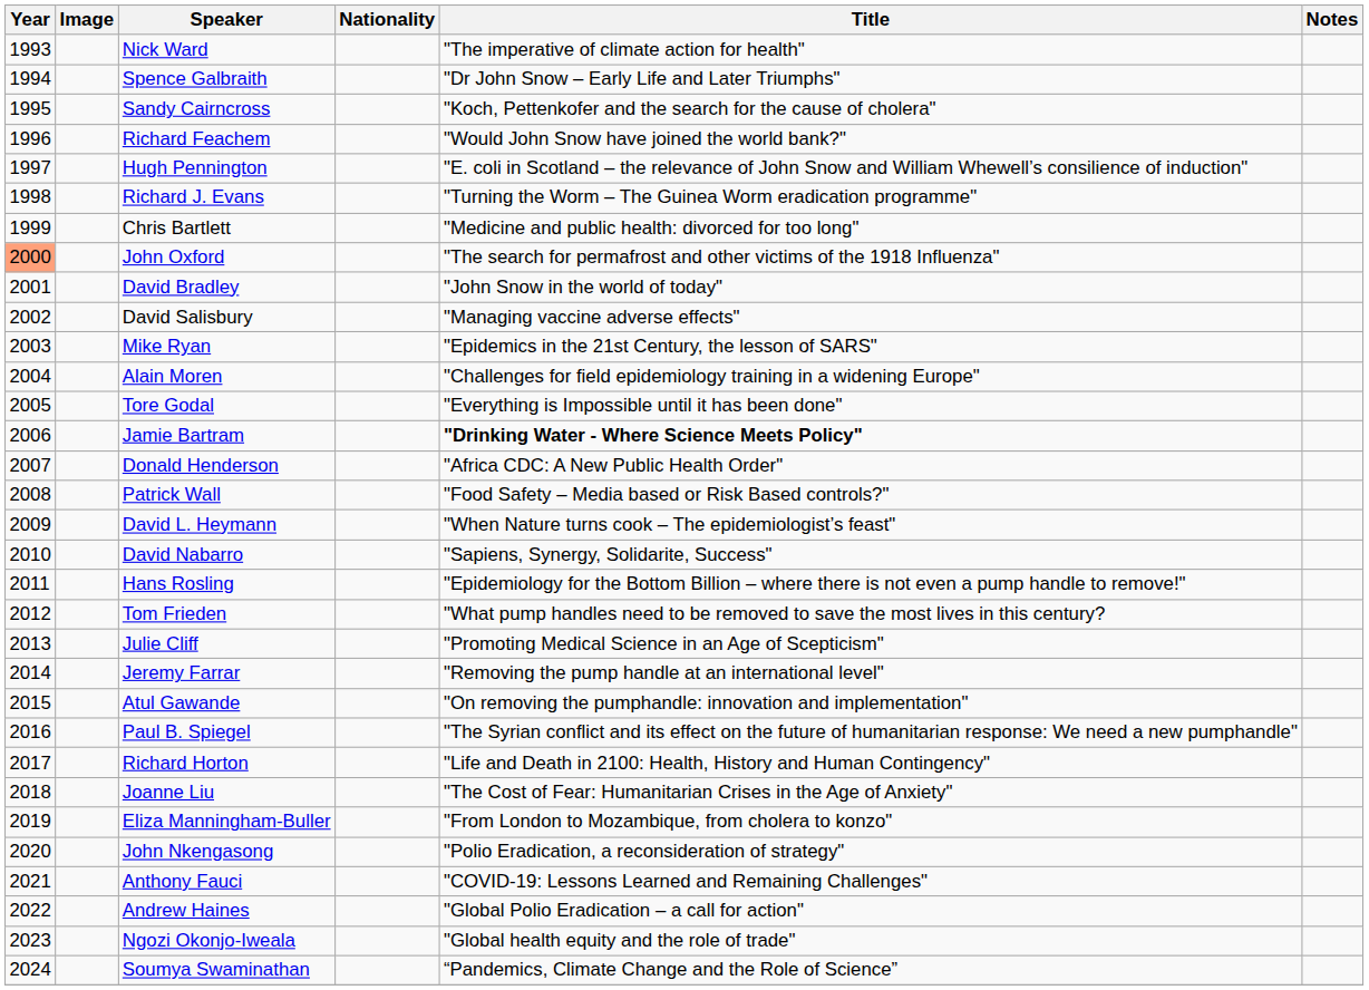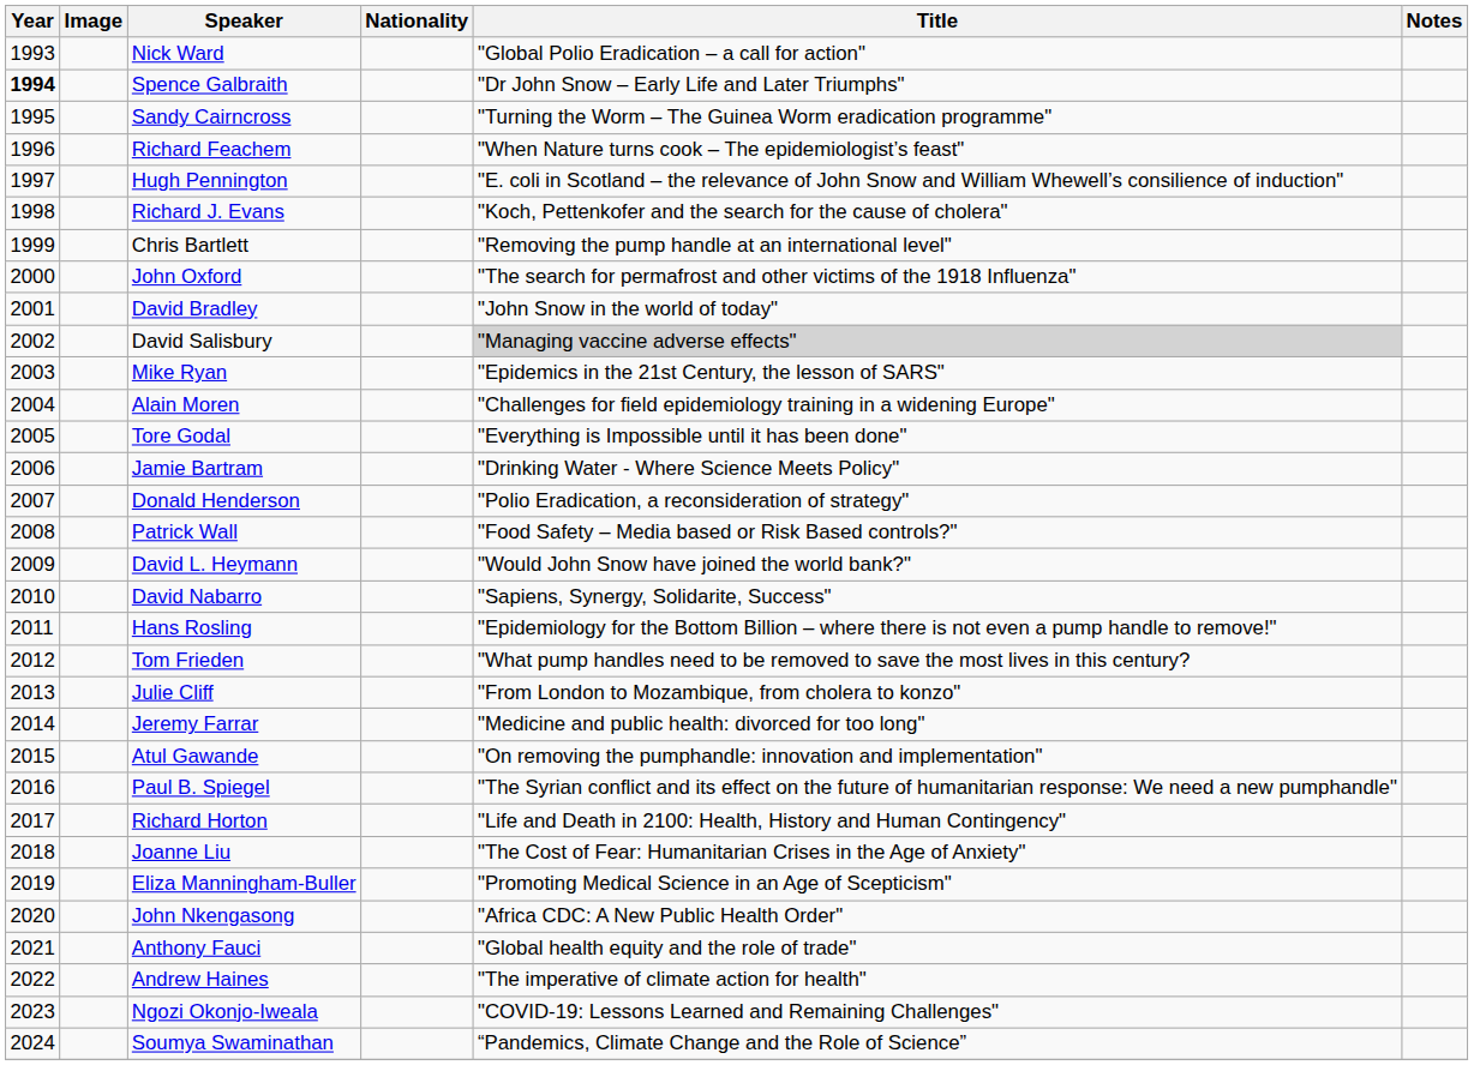Nick Ward | Title: "The imperative of climate action for health" -> "Global Polio Eradication – a call for action"
Spence Galbraith | Year: normal -> bold
Sandy Cairncross | Title: "Koch, Pettenkofer and the search for the cause of cholera" -> "Turning the Worm – The Guinea Worm eradication programme"
Richard Feachem | Title: "Would John Snow have joined the world bank?" -> "When Nature turns cook – The epidemiologist’s feast"
Richard J. Evans | Title: "Turning the Worm – The Guinea Worm eradication programme" -> "Koch, Pettenkofer and the search for the cause of cholera"
Chris Bartlett | Title: "Medicine and public health: divorced for too long" -> "Removing the pump handle at an international level"
John Oxford | Year: lightsalmon background -> no background
David Salisbury | Title: no background -> lightgrey background
Jamie Bartram | Title: bold -> normal
Donald Henderson | Title: "Africa CDC: A New Public Health Order" -> "Polio Eradication, a reconsideration of strategy"
David L. Heymann | Title: "When Nature turns cook – The epidemiologist’s feast" -> "Would John Snow have joined the world bank?"
Julie Cliff | Title: "Promoting Medical Science in an Age of Scepticism" -> "From London to Mozambique, from cholera to konzo"
Jeremy Farrar | Title: "Removing the pump handle at an international level" -> "Medicine and public health: divorced for too long"
Eliza Manningham-Buller | Title: "From London to Mozambique, from cholera to konzo" -> "Promoting Medical Science in an Age of Scepticism"
John Nkengasong | Title: "Polio Eradication, a reconsideration of strategy" -> "Africa CDC: A New Public Health Order"
Anthony Fauci | Title: "COVID-19: Lessons Learned and Remaining Challenges" -> "Global health equity and the role of trade"
Andrew Haines | Title: "Global Polio Eradication – a call for action" -> "The imperative of climate action for health"
Ngozi Okonjo-Iweala | Title: "Global health equity and the role of trade" -> "COVID-19: Lessons Learned and Remaining Challenges"
